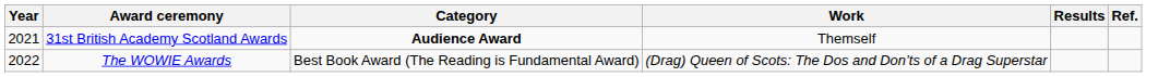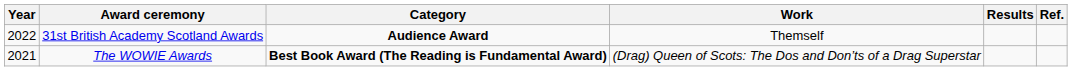31st British Academy Scotland Awards | Year: 2021 -> 2022
The WOWIE Awards | Year: 2022 -> 2021
The WOWIE Awards | Category: normal -> bold
